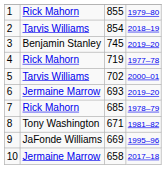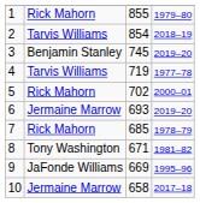4 | column 2: Rick Mahorn -> Tarvis Williams
5 | column 2: Tarvis Williams -> Rick Mahorn
